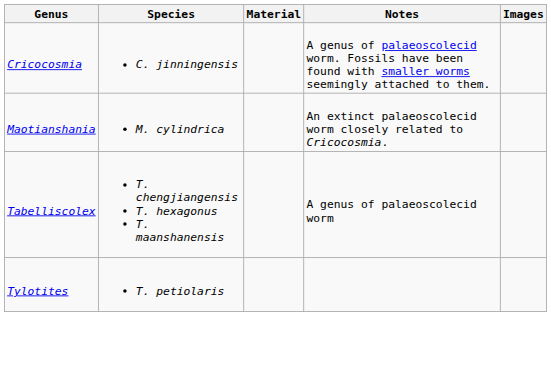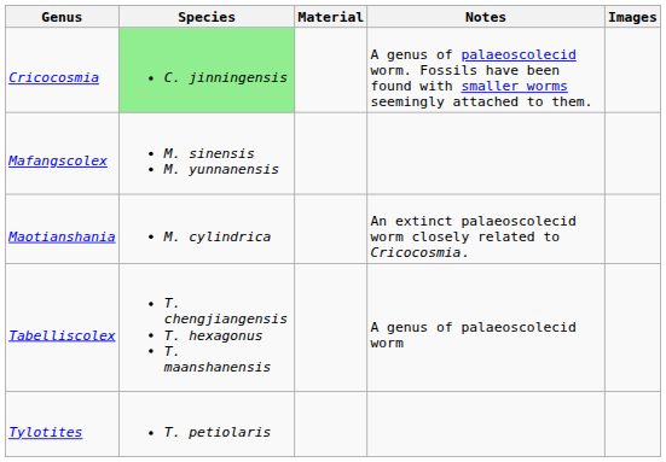Cricocosmia | Species: no background -> lightgreen background
+ row: Mafangscolex | M. sinensis M. yunnanensis
